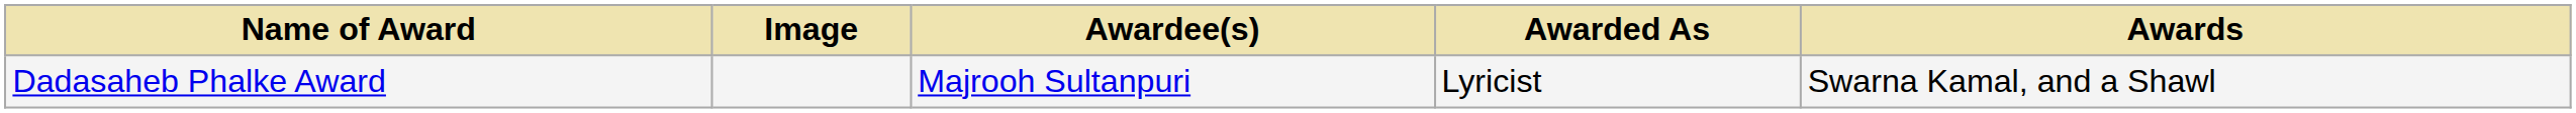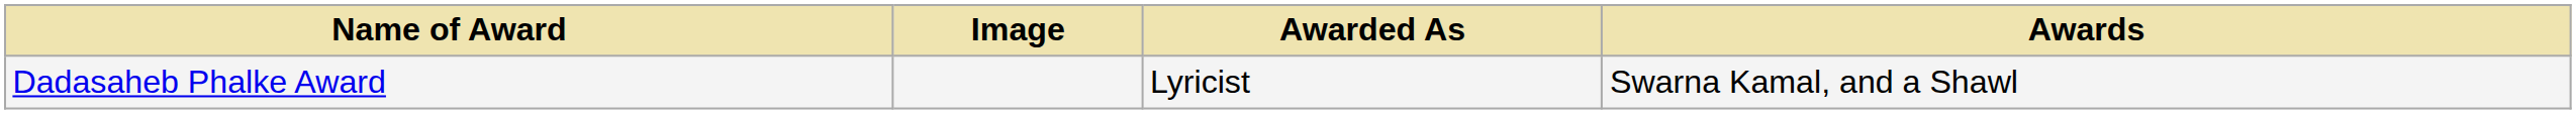- column: Awardee(s) | Majrooh Sultanpuri
